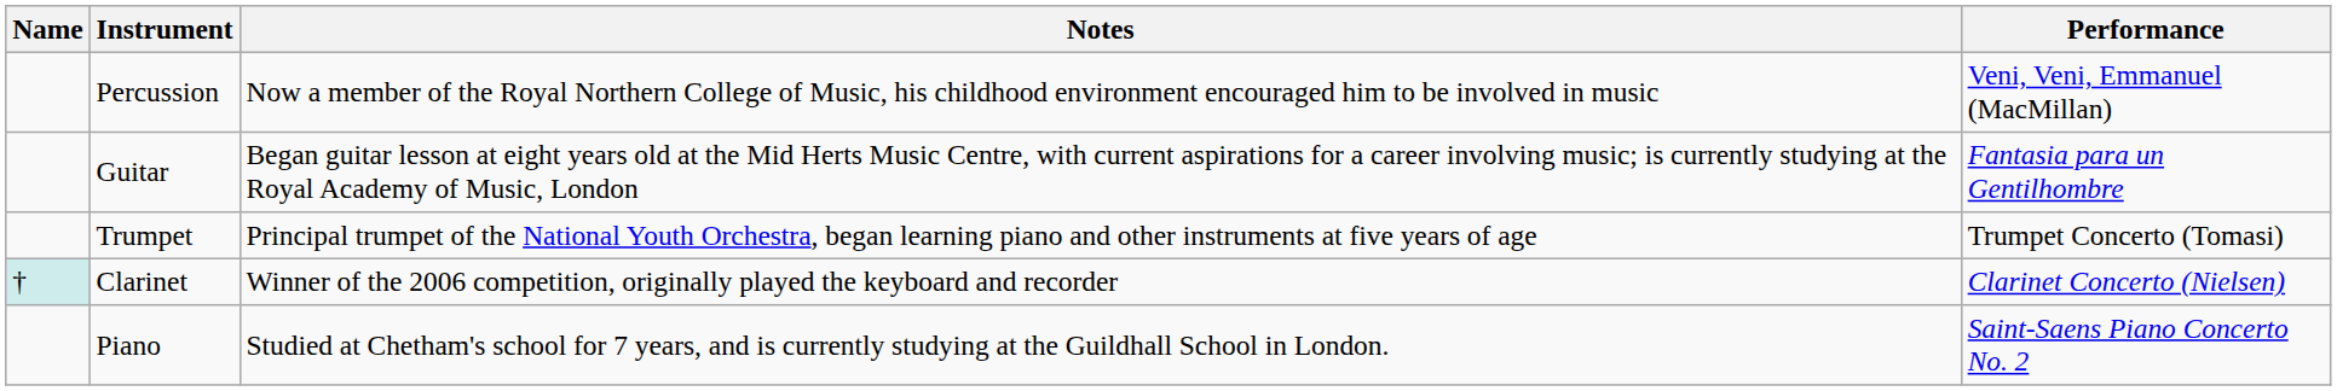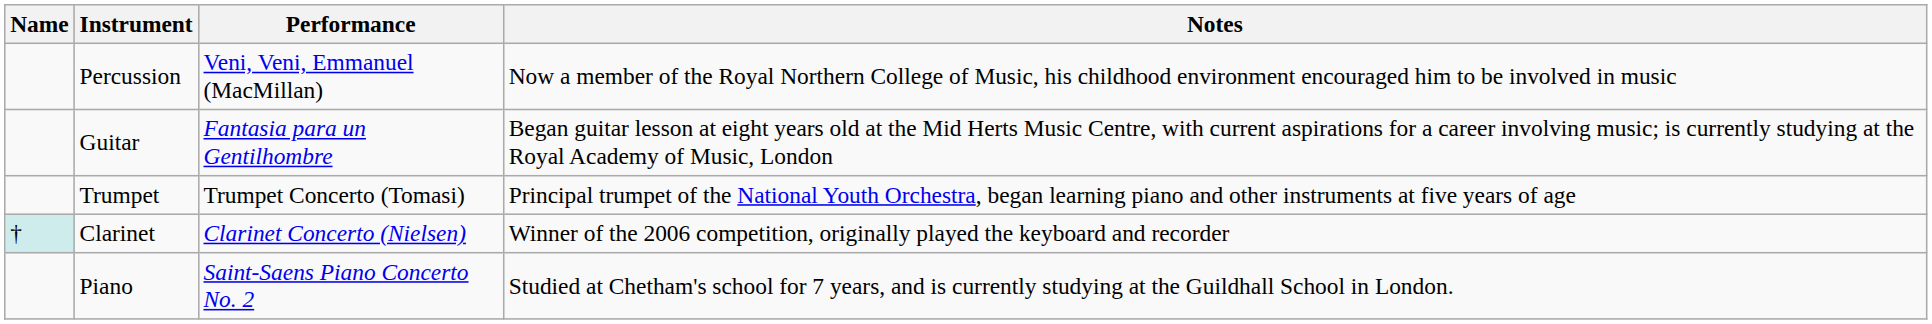columns swapped: Performance <-> Notes
